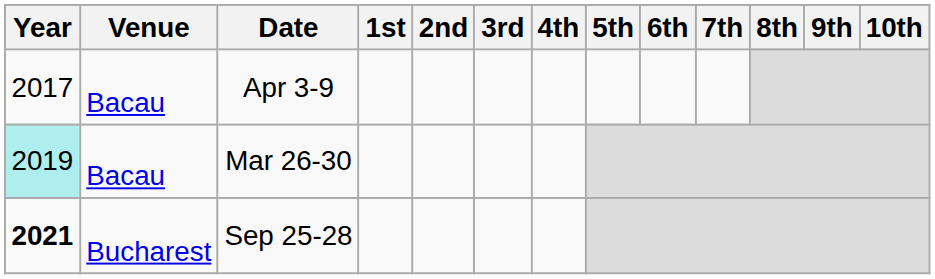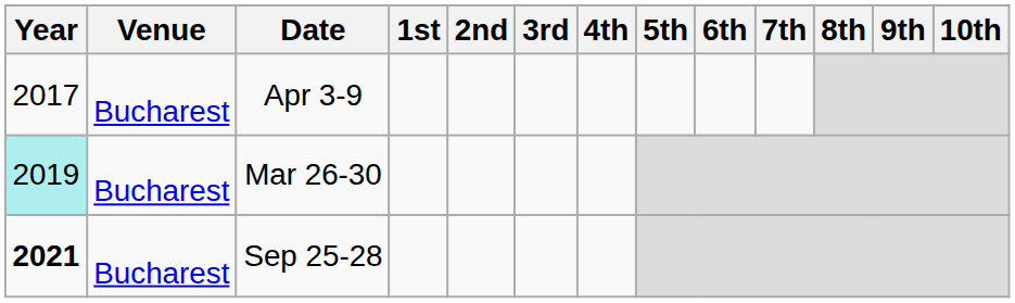Apr 3-9 | Venue: Bacau -> Bucharest
Mar 26-30 | Venue: Bacau -> Bucharest
